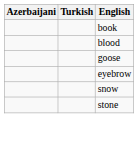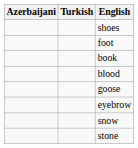+ row: shoes
+ row: foot
